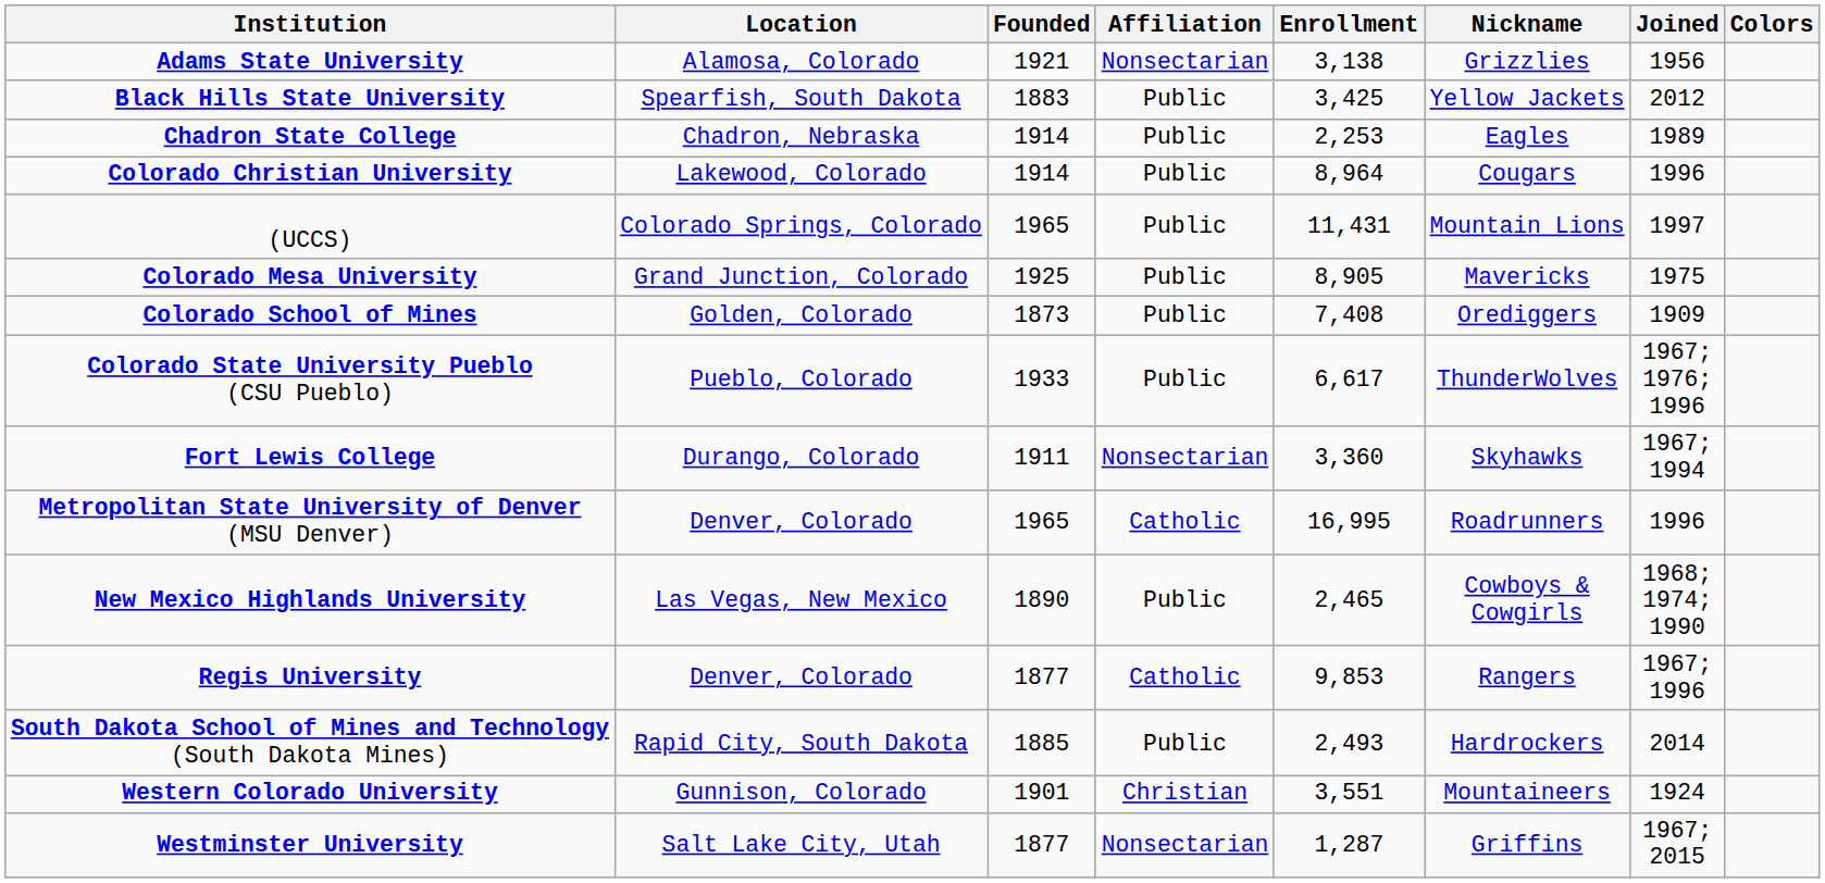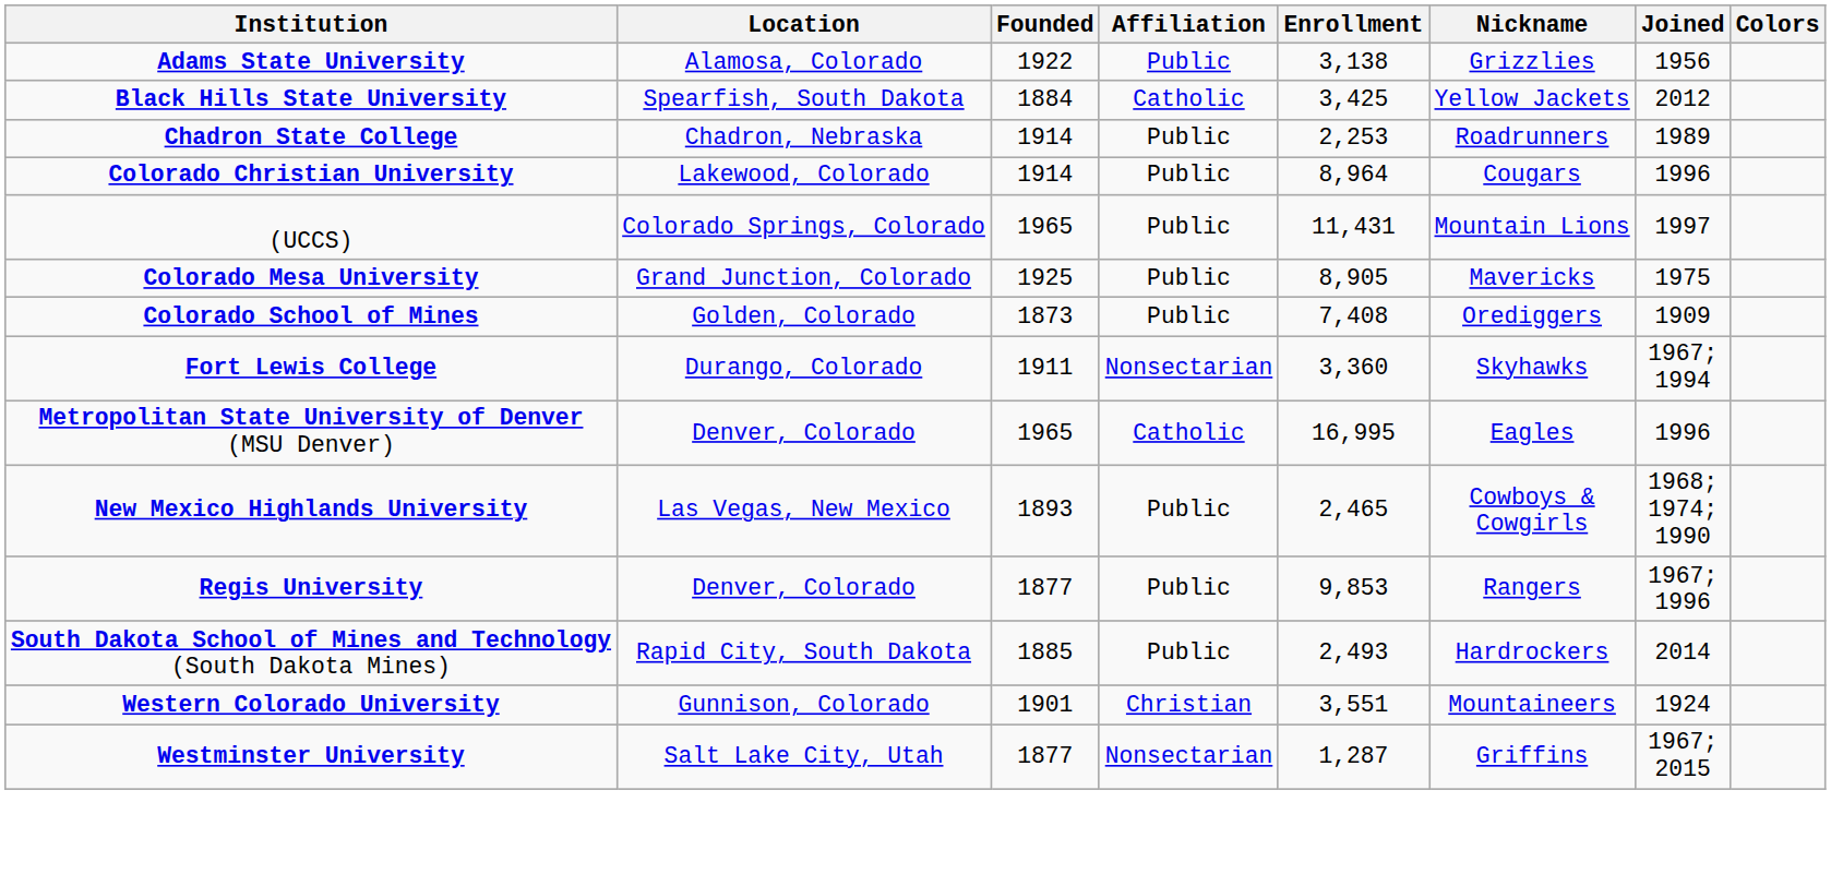Adams State University | Founded: 1921 -> 1922
Adams State University | Affiliation: Nonsectarian -> Public
Black Hills State University | Founded: 1883 -> 1884
Black Hills State University | Affiliation: Public -> Catholic
Chadron State College | Nickname: Eagles -> Roadrunners
- row: Colorado State University Pueblo (CSU Pueblo) | Pueblo, Colorado | 1933 | Public | 6,617 | ThunderWolves | 1967; 1976; 1996
Metropolitan State University of Denver (MSU Denver) | Nickname: Roadrunners -> Eagles
New Mexico Highlands University | Founded: 1890 -> 1893
Regis University | Affiliation: Catholic -> Public
